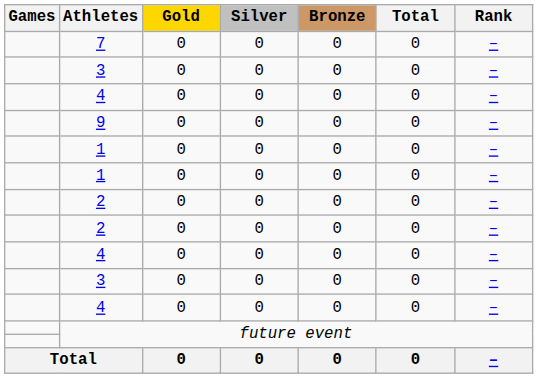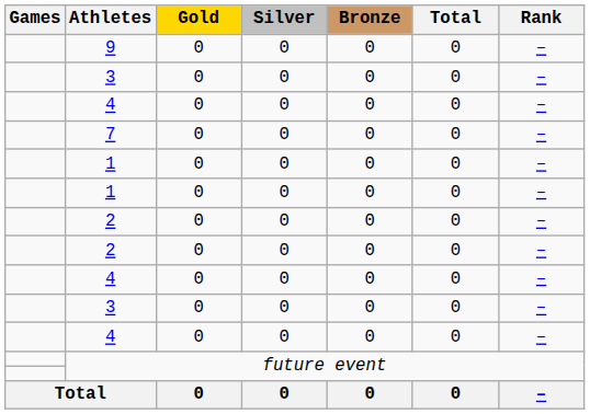rows swapped: 9 <-> 7
